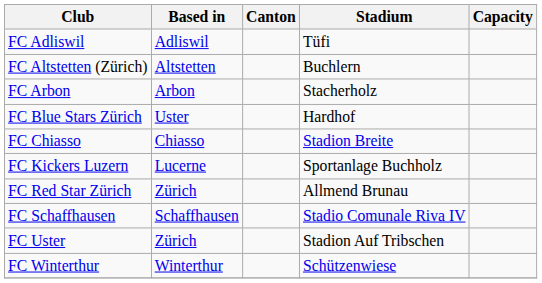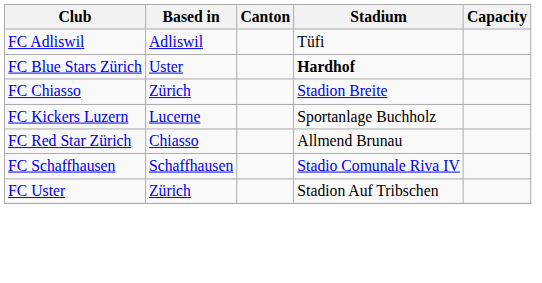- row: FC Altstetten (Zürich) | Altstetten | Buchlern
- row: FC Arbon | Arbon | Stacherholz
FC Blue Stars Zürich | Stadium: normal -> bold
FC Chiasso | Based in: Chiasso -> Zürich
FC Red Star Zürich | Based in: Zürich -> Chiasso
- row: FC Winterthur | Winterthur | Schützenwiese
